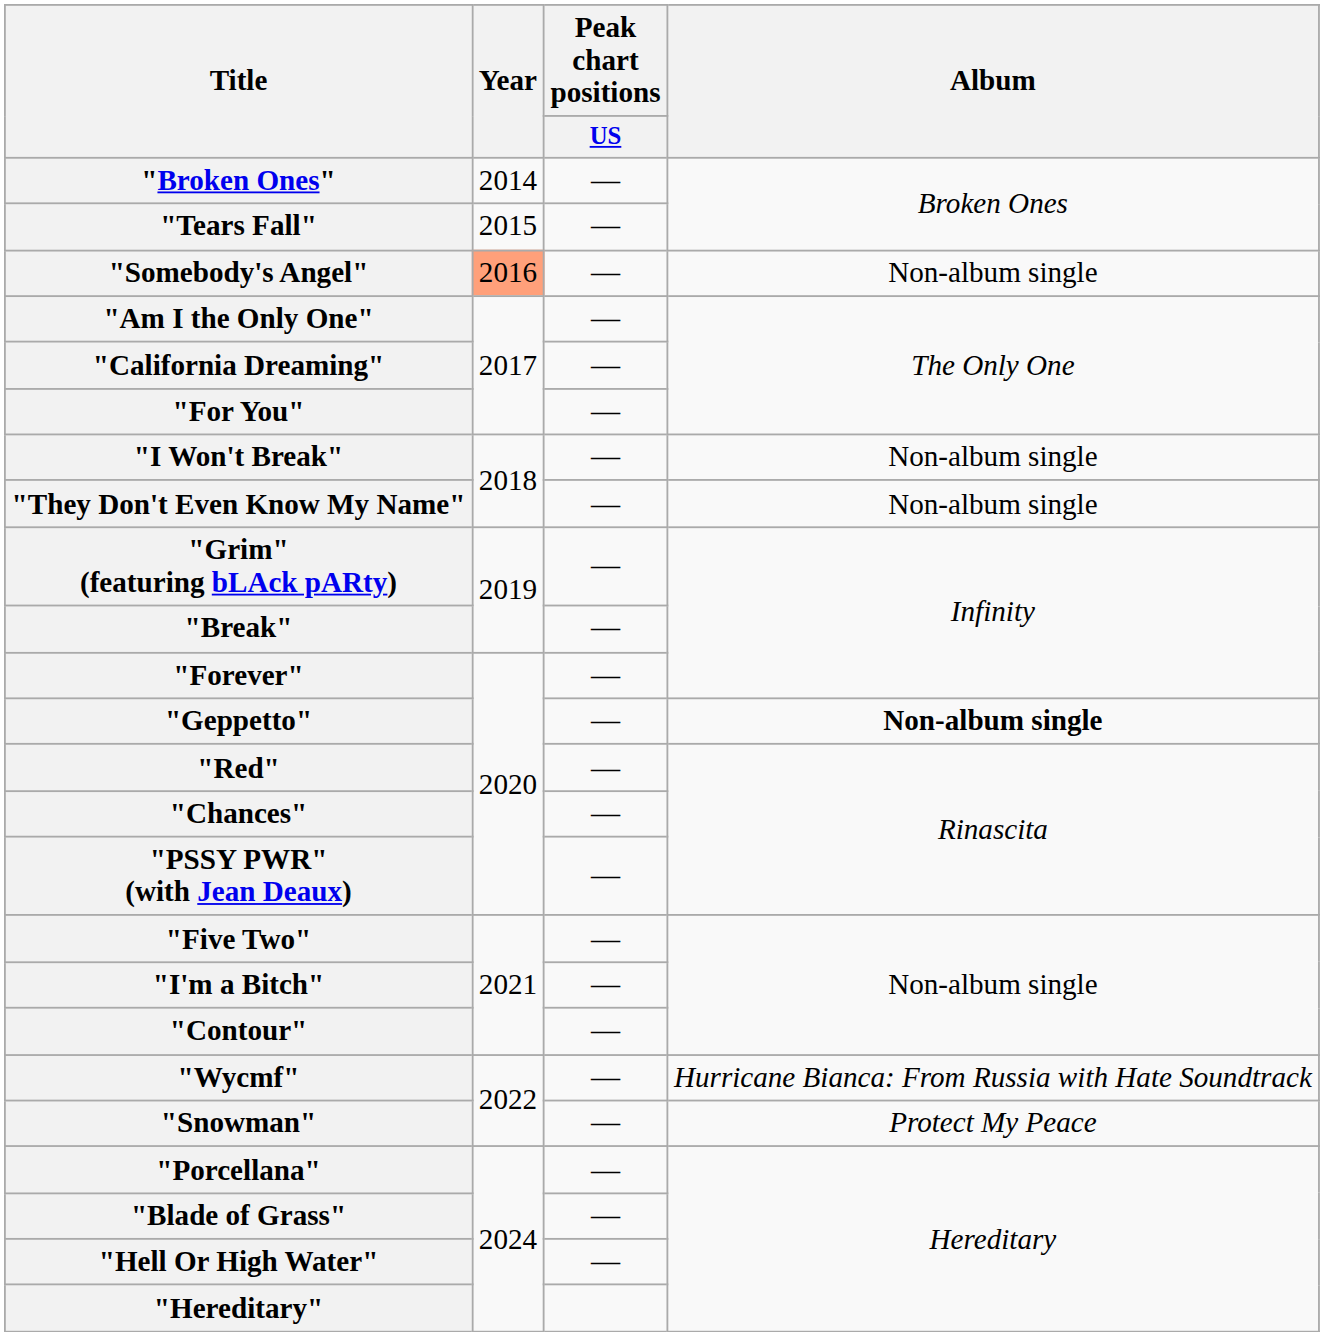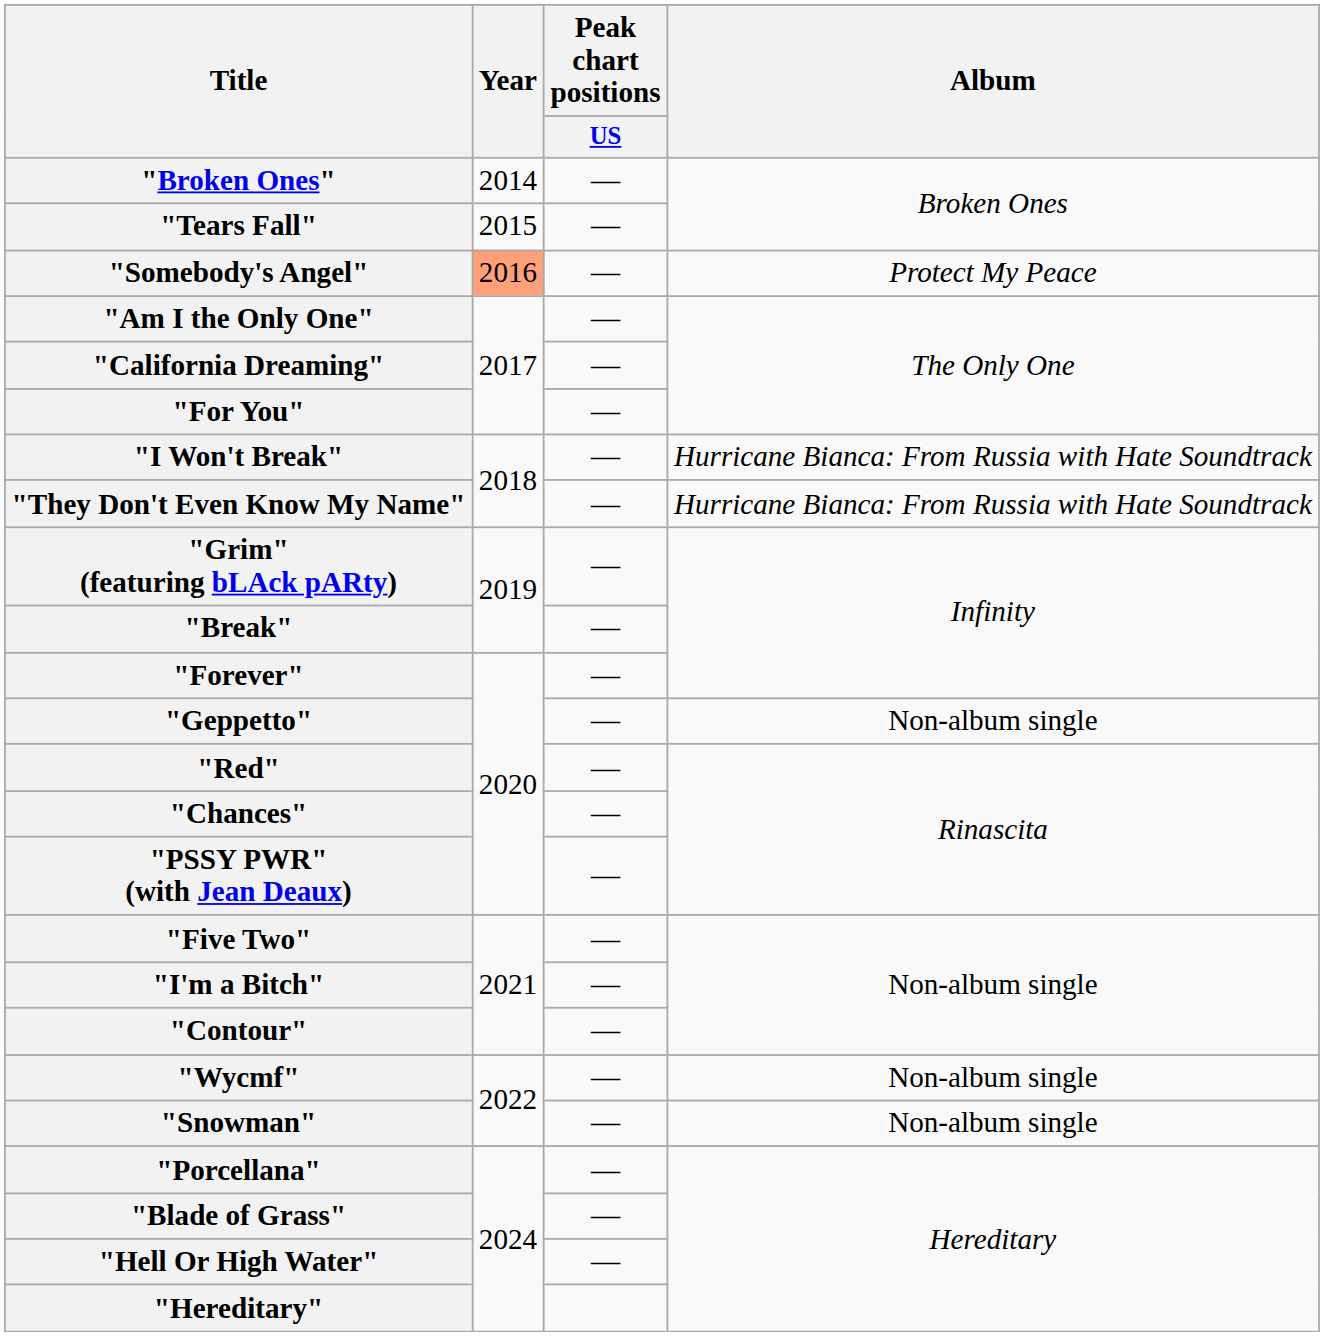"Somebody's Angel" | Album: Non-album single -> Protect My Peace
"I Won't Break" | Album: Non-album single -> Hurricane Bianca: From Russia with Hate Soundtrack
"They Don't Even Know My Name" | Album: Non-album single -> Hurricane Bianca: From Russia with Hate Soundtrack
"Geppetto" | Album: bold -> normal
"Wycmf" | Album: Hurricane Bianca: From Russia with Hate Soundtrack -> Non-album single
"Snowman" | Album: Protect My Peace -> Non-album single
